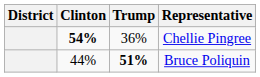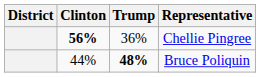Chellie Pingree | Clinton: 54% -> 56%
Bruce Poliquin | Trump: 51% -> 48%
